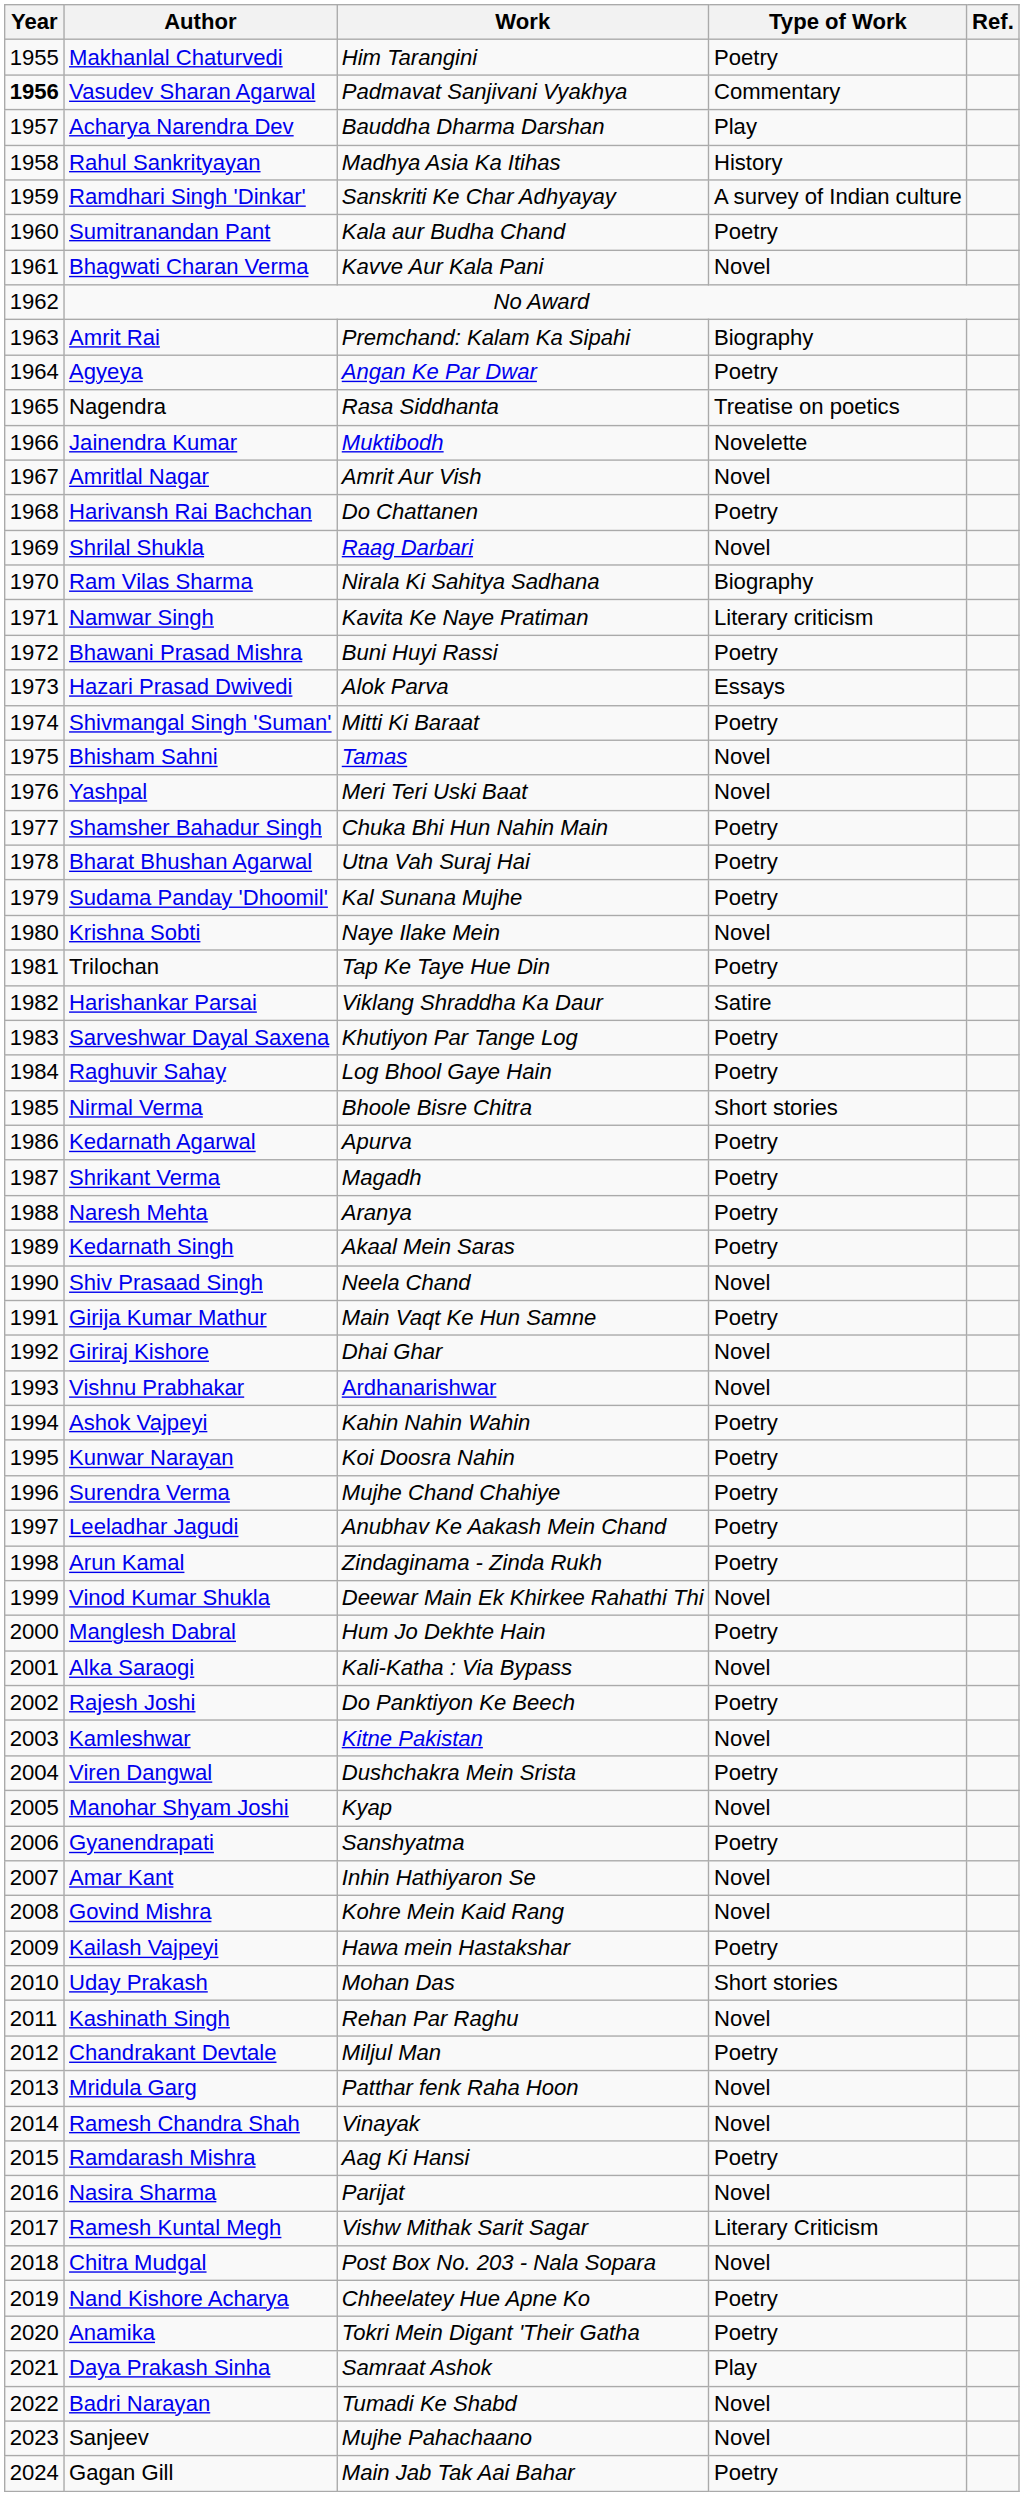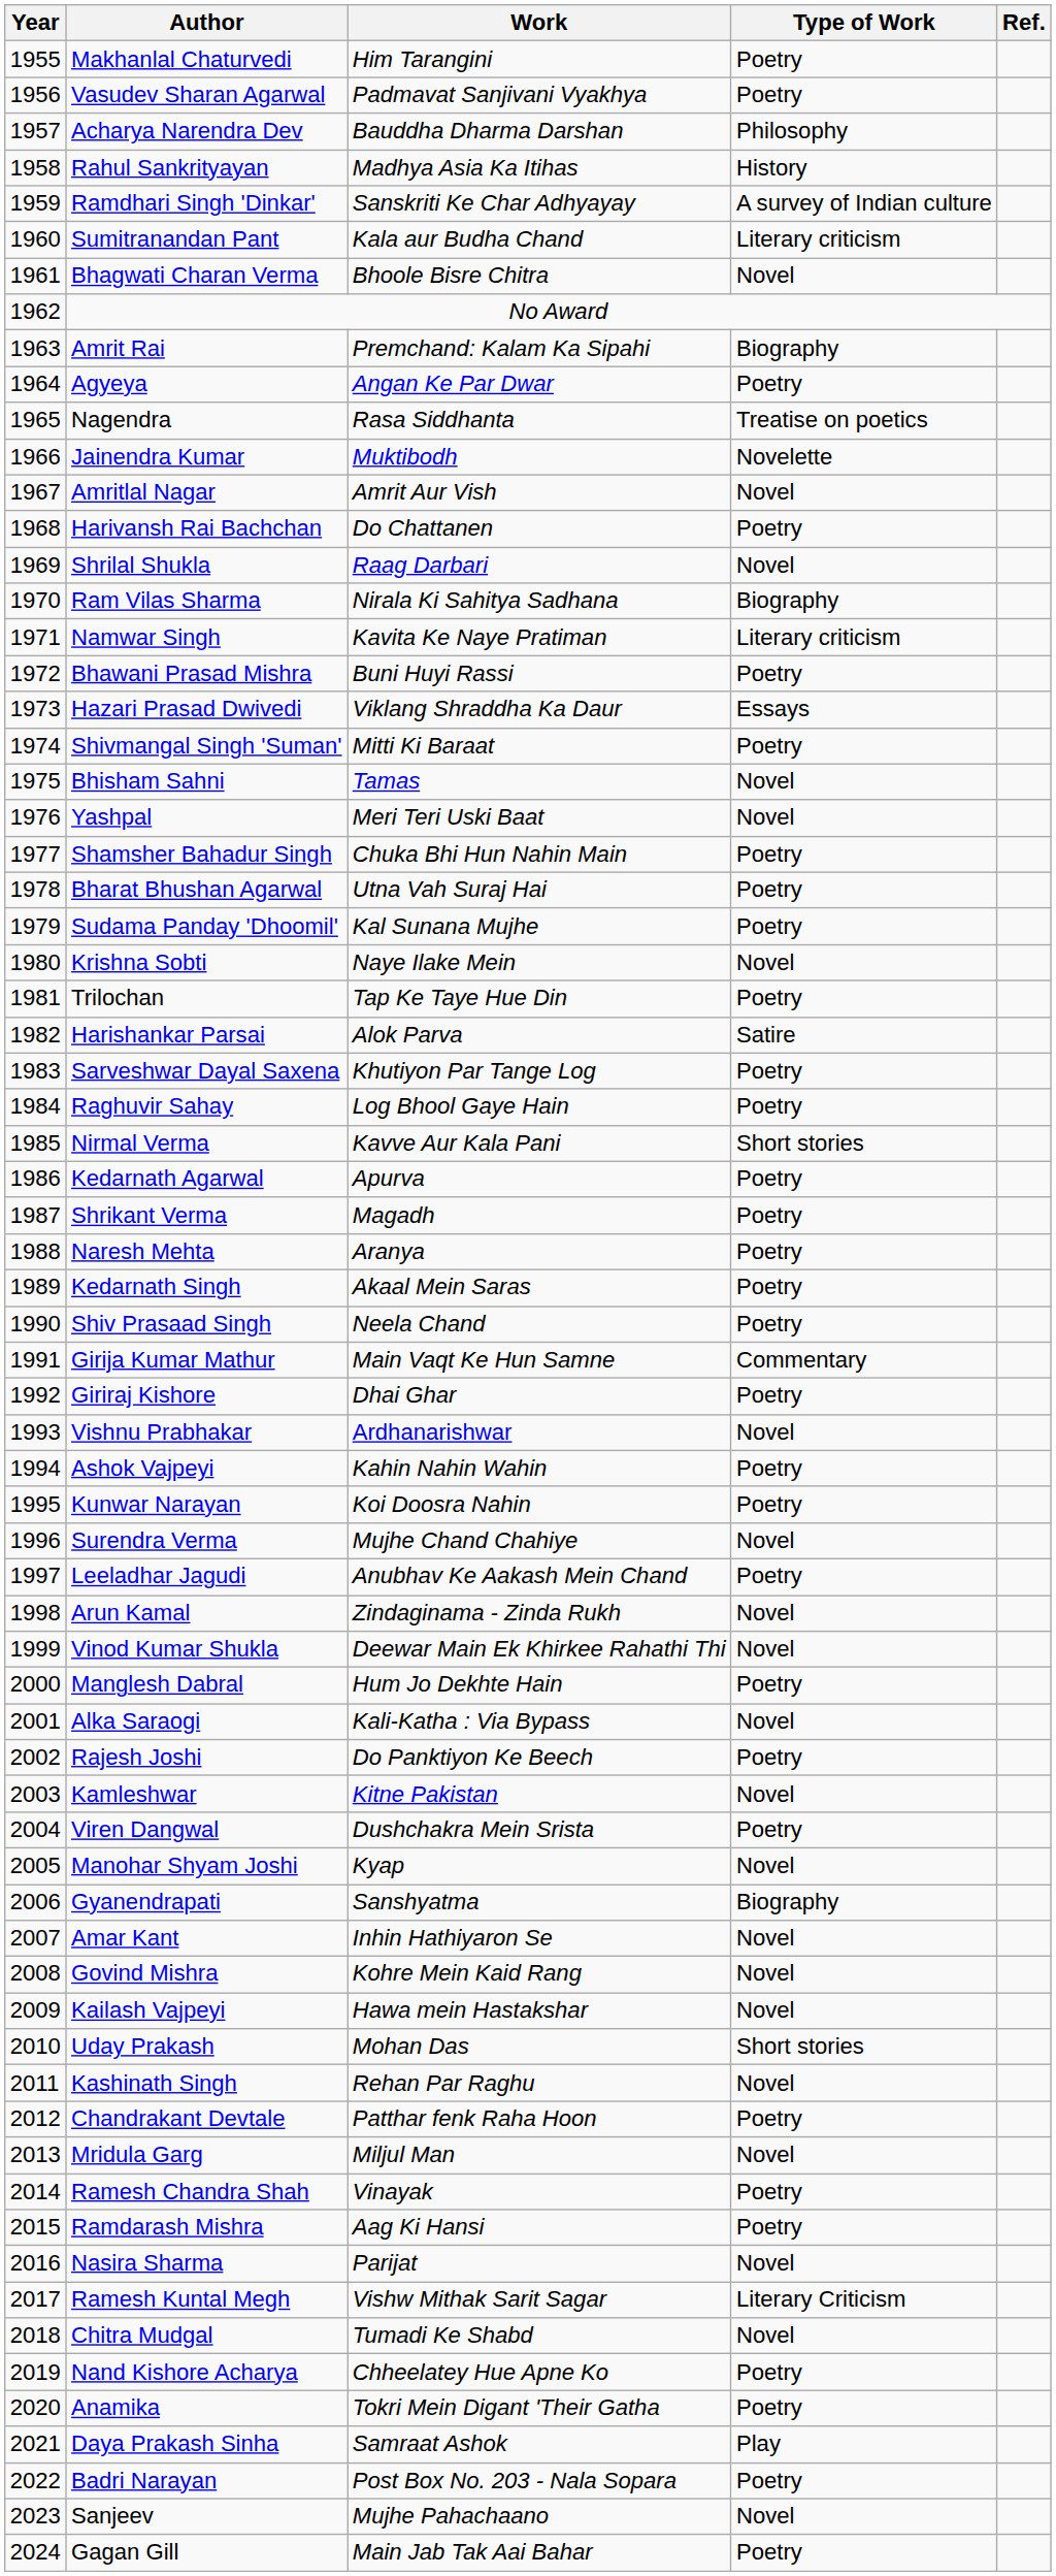Vasudev Sharan Agarwal | Year: bold -> normal
Vasudev Sharan Agarwal | Type of Work: Commentary -> Poetry
Acharya Narendra Dev | Type of Work: Play -> Philosophy
Sumitranandan Pant | Type of Work: Poetry -> Literary criticism
Bhagwati Charan Verma | Work: Kavve Aur Kala Pani -> Bhoole Bisre Chitra
Hazari Prasad Dwivedi | Work: Alok Parva -> Viklang Shraddha Ka Daur
Harishankar Parsai | Work: Viklang Shraddha Ka Daur -> Alok Parva
Nirmal Verma | Work: Bhoole Bisre Chitra -> Kavve Aur Kala Pani
Shiv Prasaad Singh | Type of Work: Novel -> Poetry
Girija Kumar Mathur | Type of Work: Poetry -> Commentary
Giriraj Kishore | Type of Work: Novel -> Poetry
Surendra Verma | Type of Work: Poetry -> Novel
Arun Kamal | Type of Work: Poetry -> Novel
Gyanendrapati | Type of Work: Poetry -> Biography
Kailash Vajpeyi | Type of Work: Poetry -> Novel
Chandrakant Devtale | Work: Miljul Man -> Patthar fenk Raha Hoon
Mridula Garg | Work: Patthar fenk Raha Hoon -> Miljul Man
Ramesh Chandra Shah | Type of Work: Novel -> Poetry
Chitra Mudgal | Work: Post Box No. 203 - Nala Sopara -> Tumadi Ke Shabd
Badri Narayan | Work: Tumadi Ke Shabd -> Post Box No. 203 - Nala Sopara
Badri Narayan | Type of Work: Novel -> Poetry
